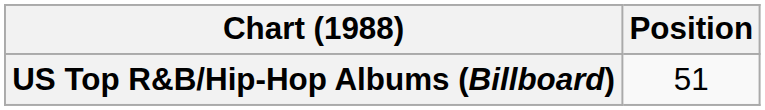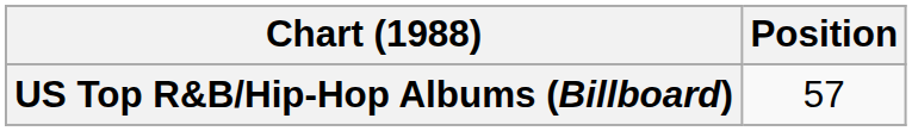US Top R&B/Hip-Hop Albums (Billboard) | Position: 51 -> 57
